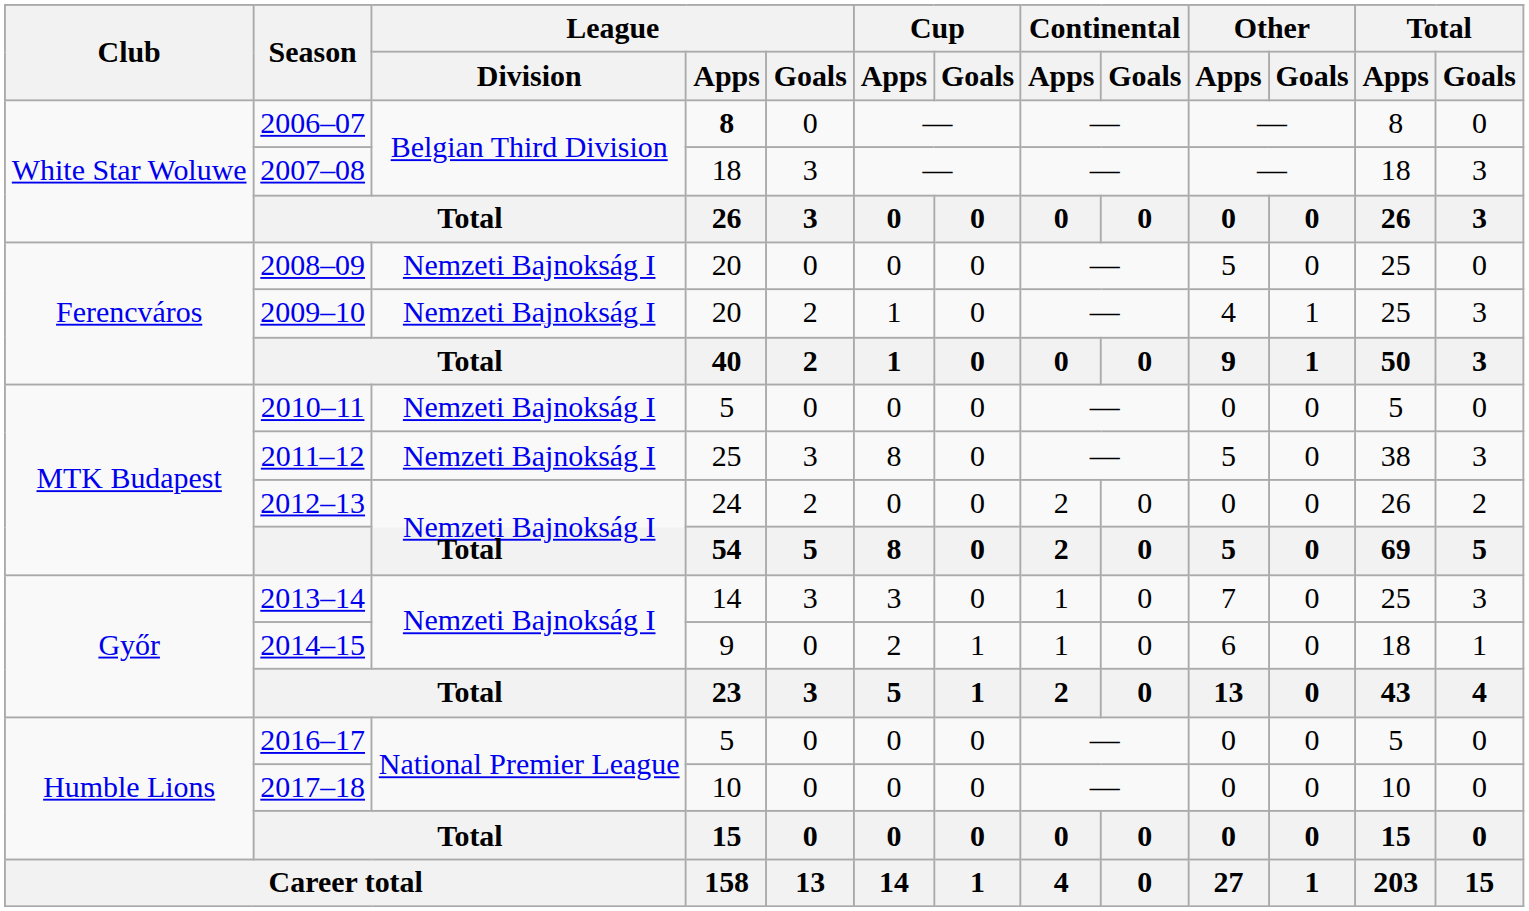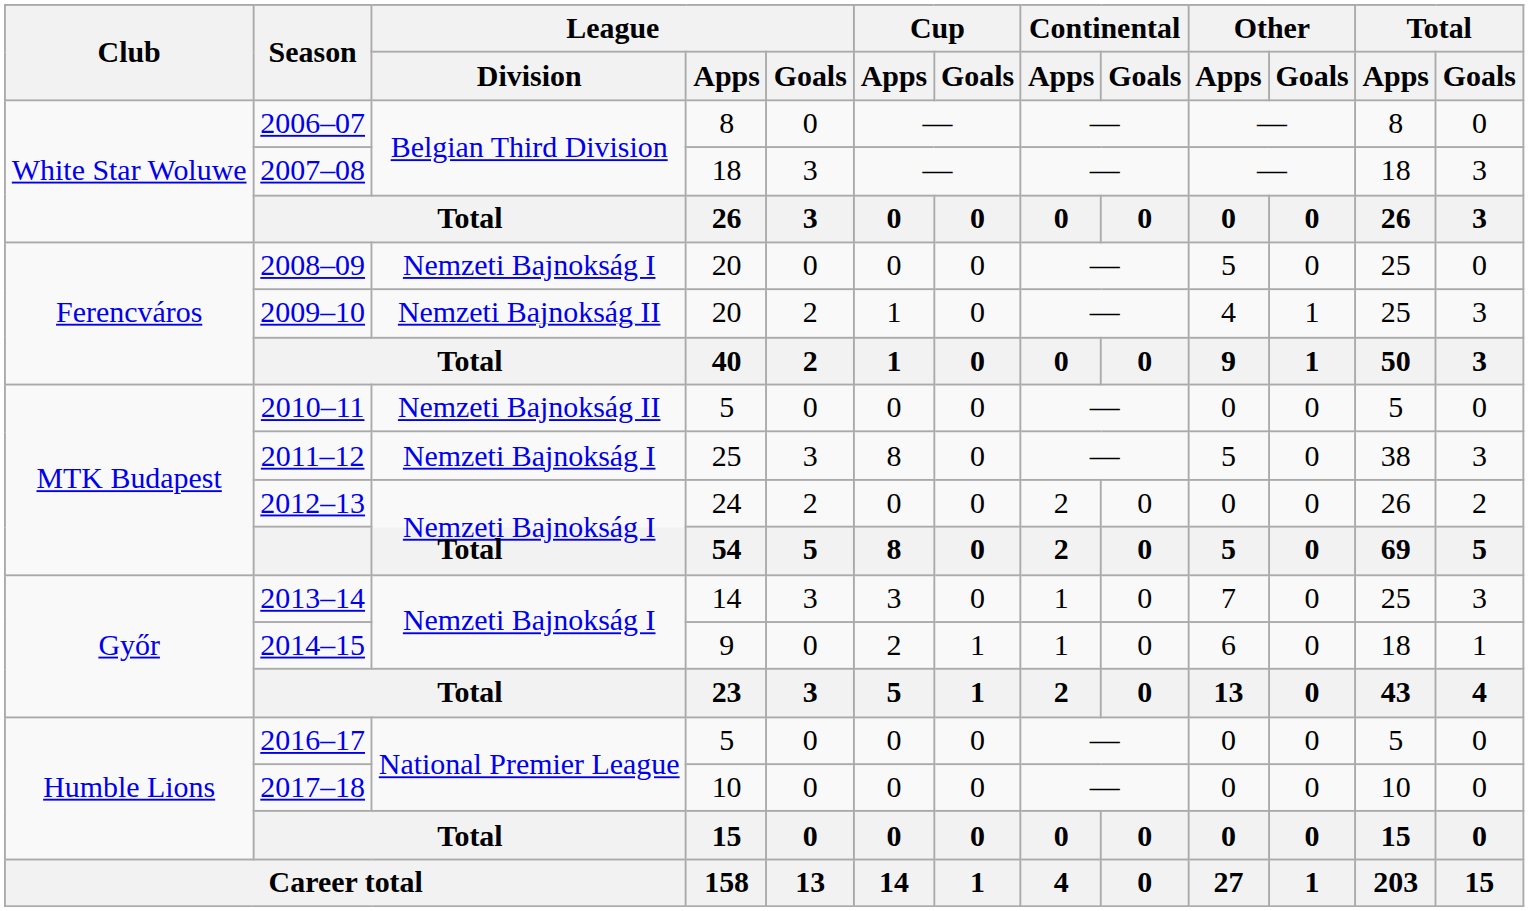2006–07 | League / Apps: bold -> normal
2009–10 | League / Division: Nemzeti Bajnokság I -> Nemzeti Bajnokság II
2010–11 | League / Division: Nemzeti Bajnokság I -> Nemzeti Bajnokság II
